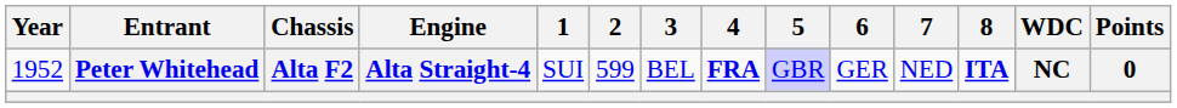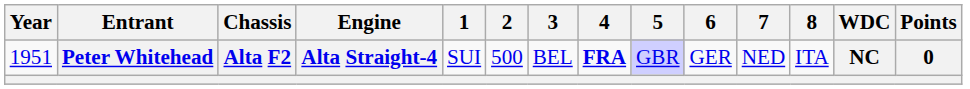Peter Whitehead | Year: 1952 -> 1951
Peter Whitehead | 2: 599 -> 500
Peter Whitehead | 8: bold -> normal
